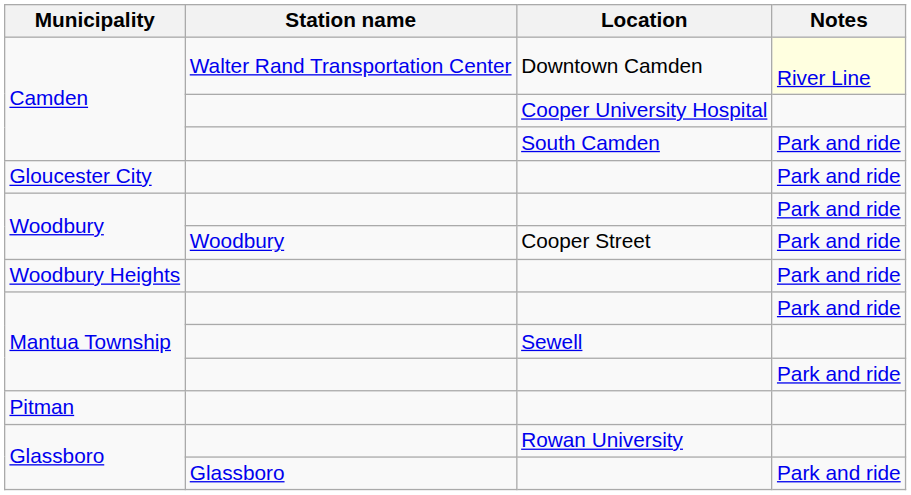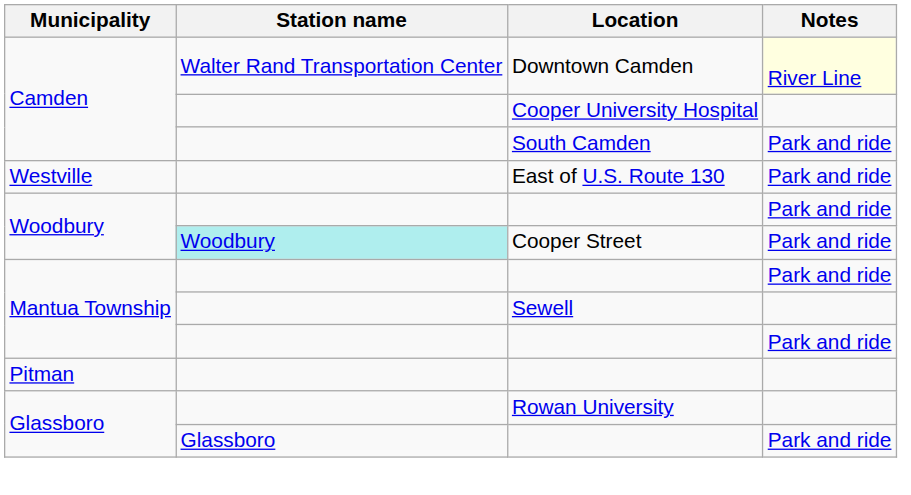- row: Gloucester City | Park and ride
+ row: Westville | East of U.S. Route 130 | Park and ride
Woodbury / Cooper Street | Station name: no background -> paleturquoise background
- row: Woodbury Heights | Park and ride
